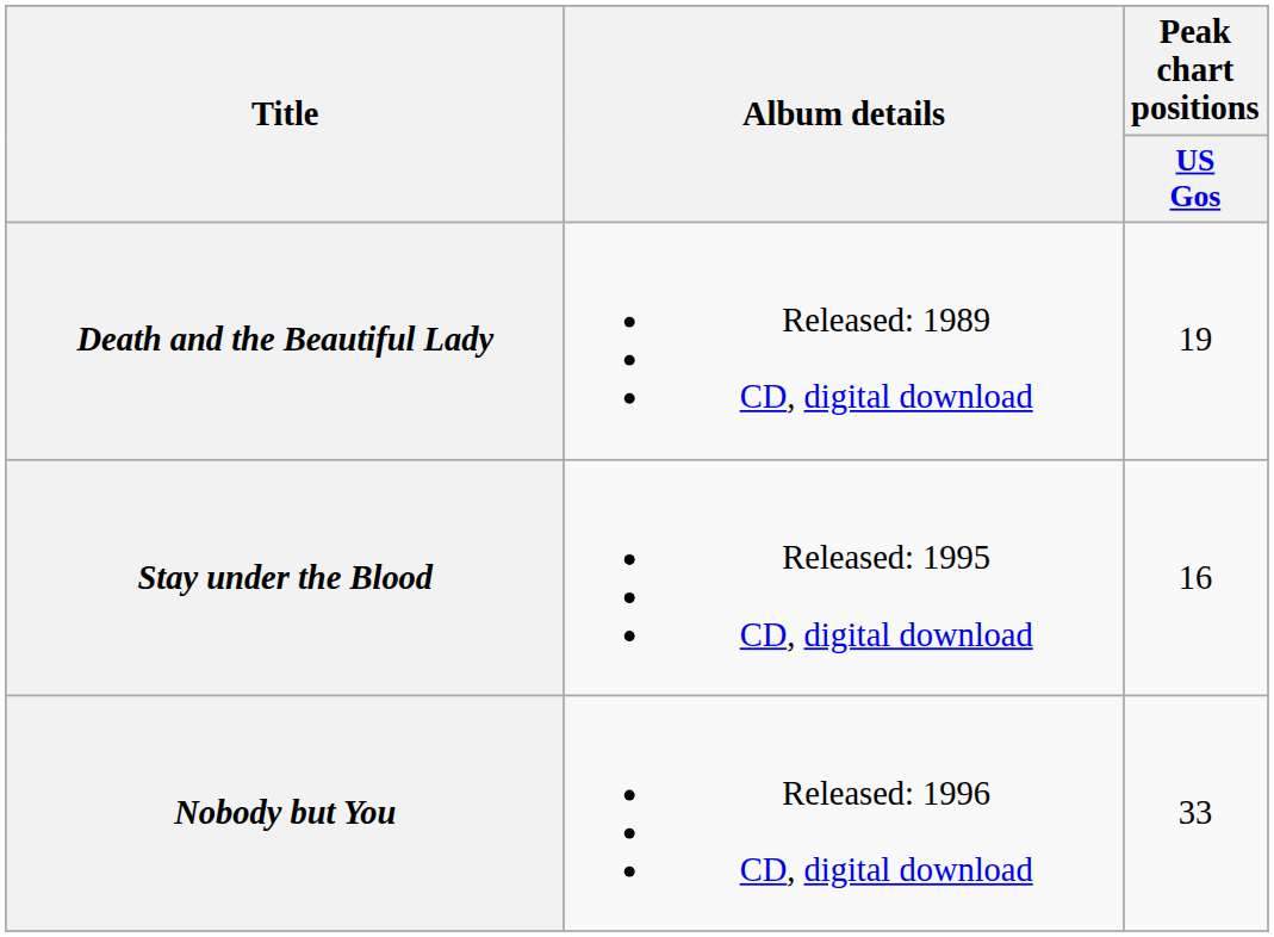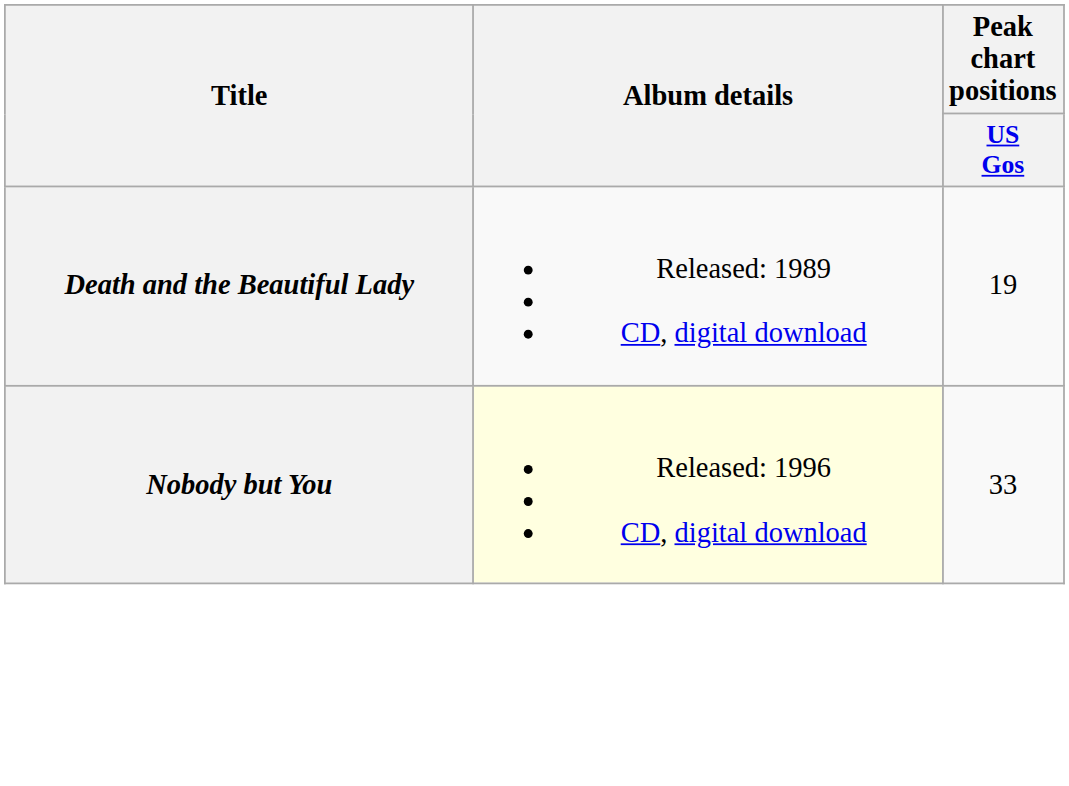- row: Stay under the Blood | Released: 1995 CD, digital download | 16
Nobody but You | Album details: no background -> lightyellow background
